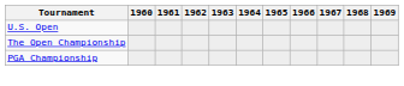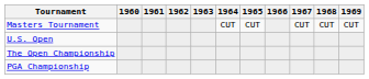+ row: Masters Tournament | CUT | CUT | CUT | CUT | CUT
